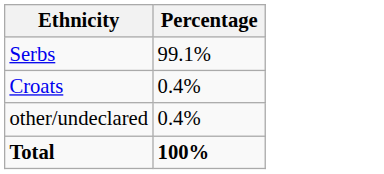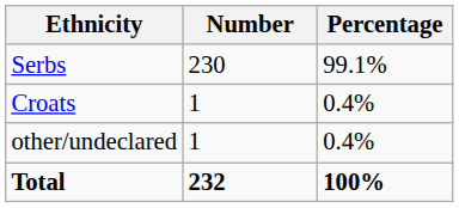+ column: Number | 230 | 1 | 1 | 232
